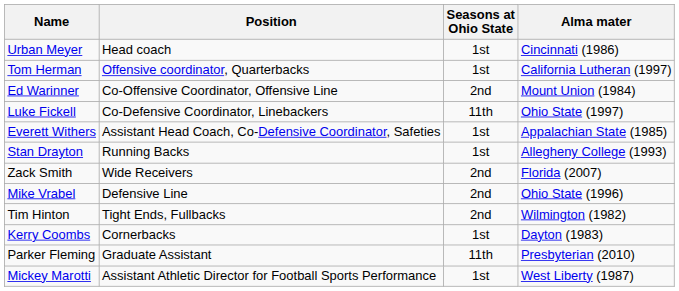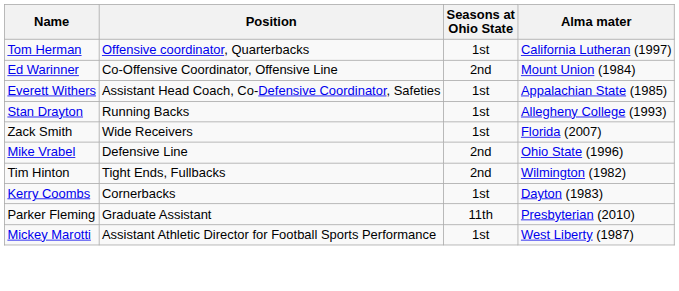- row: Urban Meyer | Head coach | 1st | Cincinnati (1986)
- row: Luke Fickell | Co-Defensive Coordinator, Linebackers | 11th | Ohio State (1997)
Zack Smith | Seasons at Ohio State: 2nd -> 1st
